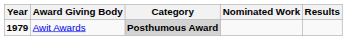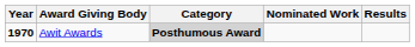Awit Awards | Year: 1979 -> 1970
